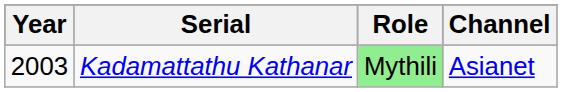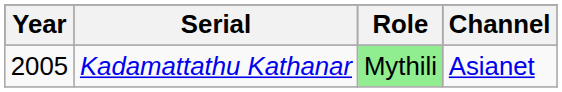Kadamattathu Kathanar | Year: 2003 -> 2005
